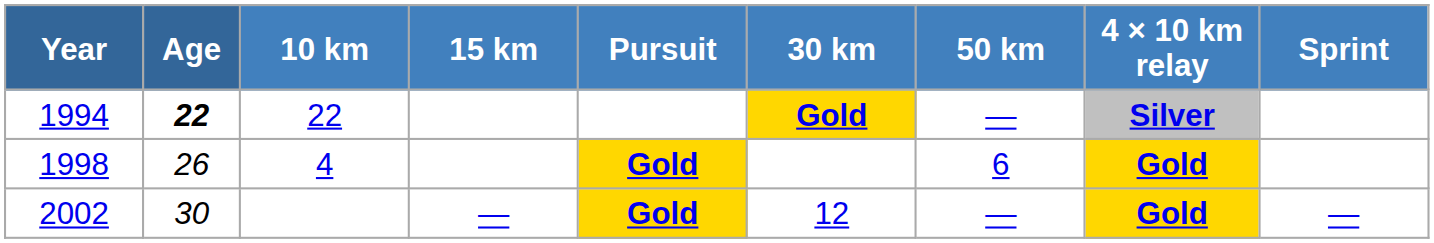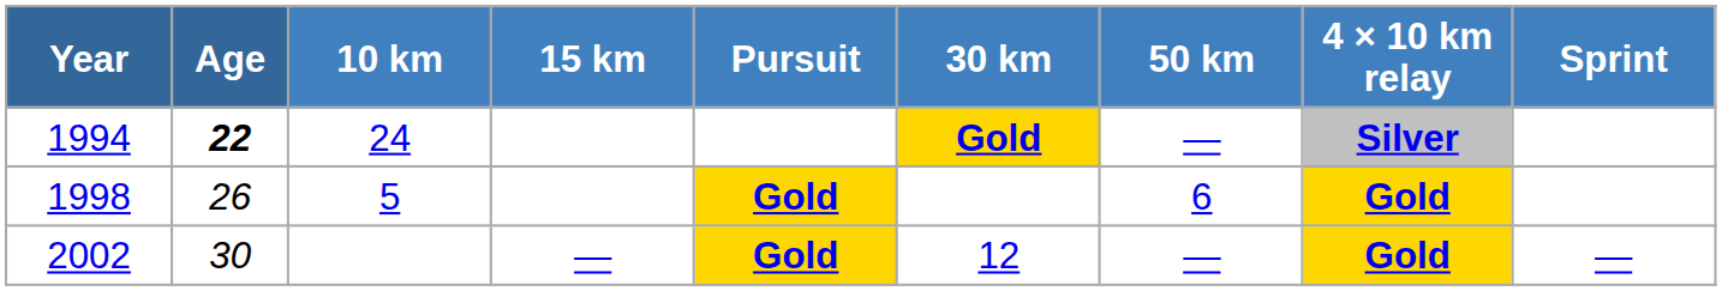1994 | 10 km: 22 -> 24
1998 | 10 km: 4 -> 5
